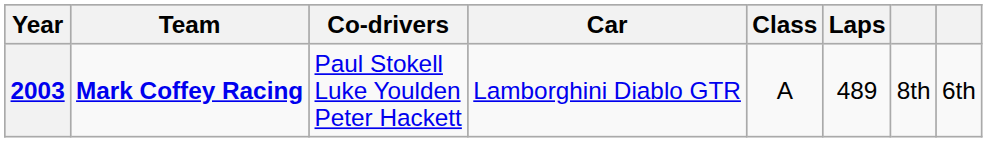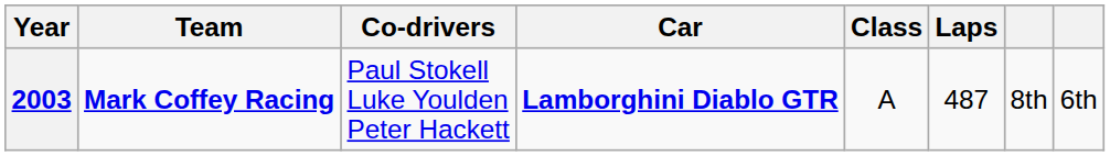2003 | Car: normal -> bold
2003 | Laps: 489 -> 487
